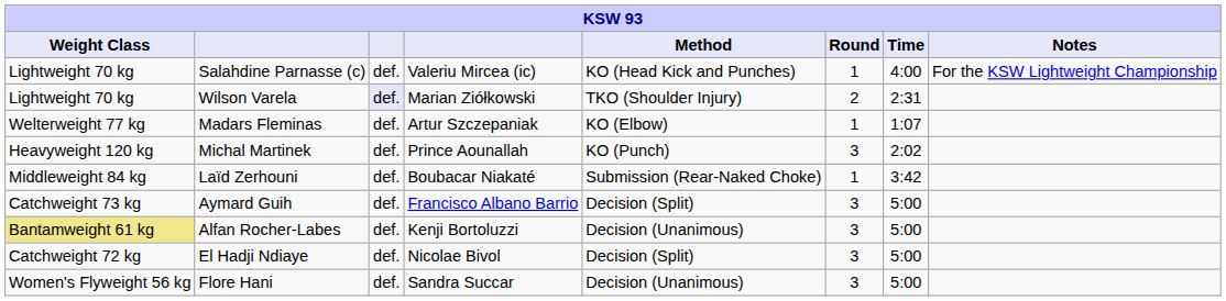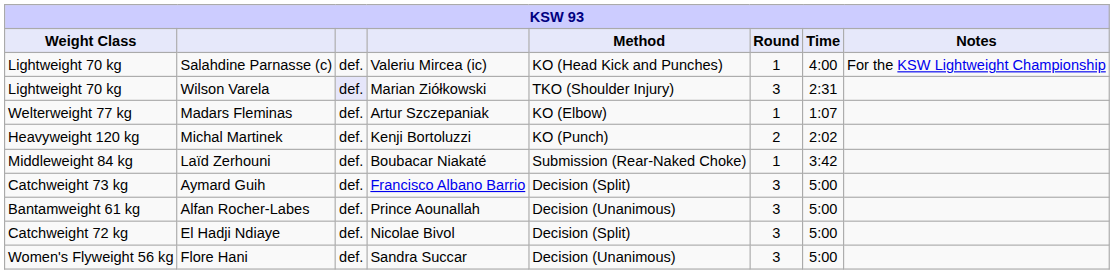Wilson Varela | Round: 2 -> 3
Michal Martinek | column 4: Prince Aounallah -> Kenji Bortoluzzi
Michal Martinek | Round: 3 -> 2
Alfan Rocher-Labes | Weight Class: khaki background -> no background
Alfan Rocher-Labes | column 4: Kenji Bortoluzzi -> Prince Aounallah
